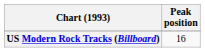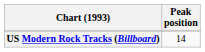US Modern Rock Tracks (Billboard) | Peak position: 16 -> 14
